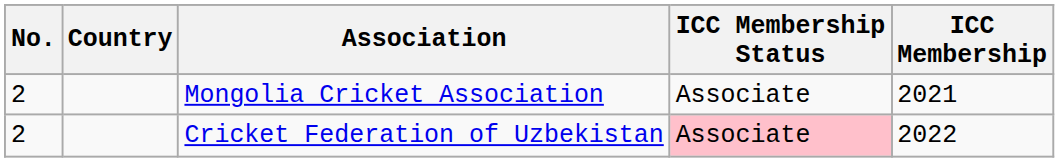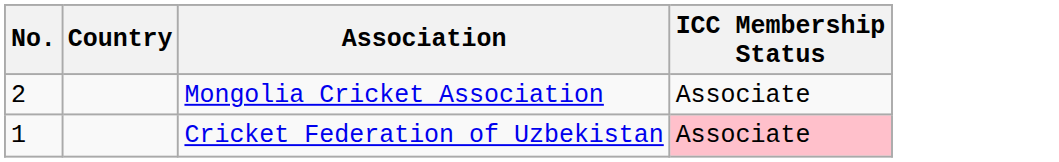- column: ICC Membership | 2021 | 2022
Cricket Federation of Uzbekistan | No.: 2 -> 1
